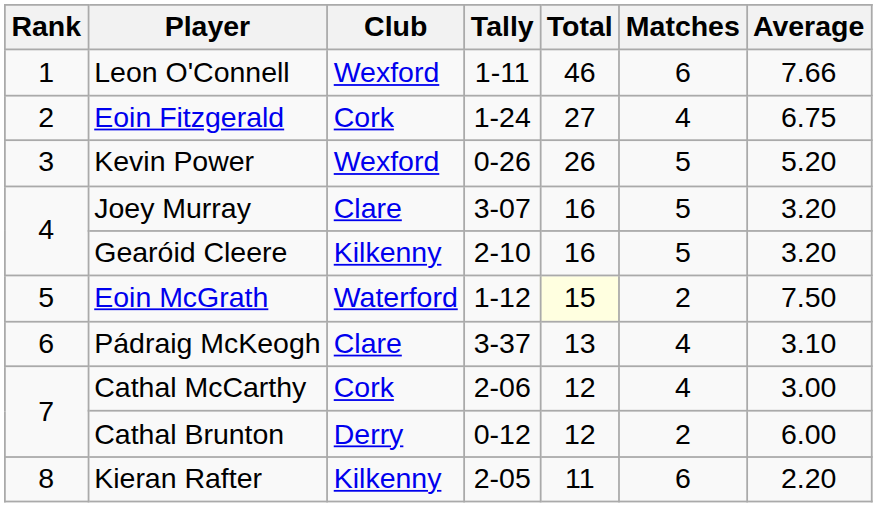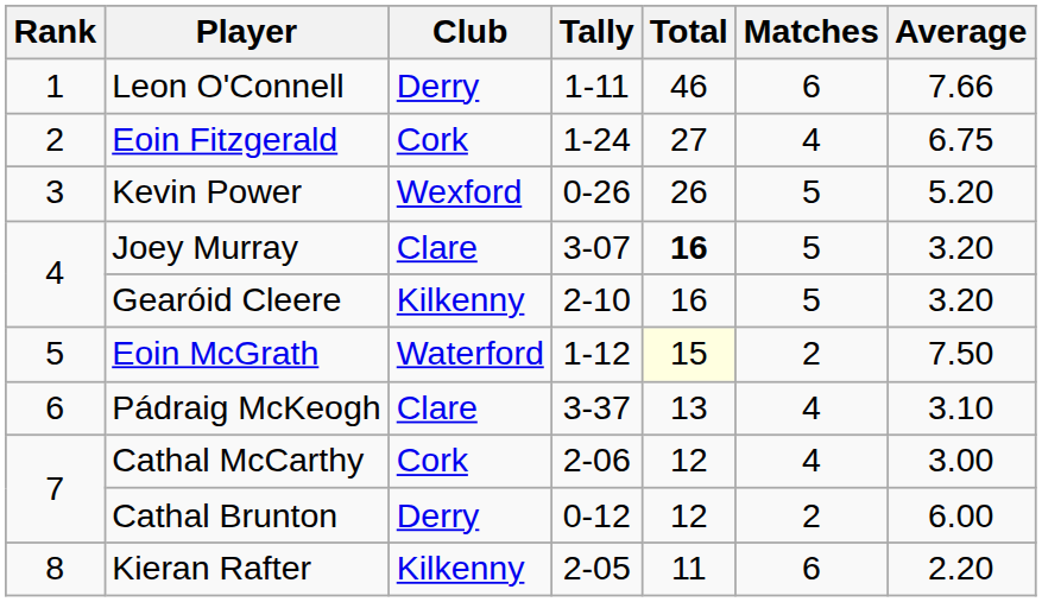Leon O'Connell | Club: Wexford -> Derry
Joey Murray | Total: normal -> bold
